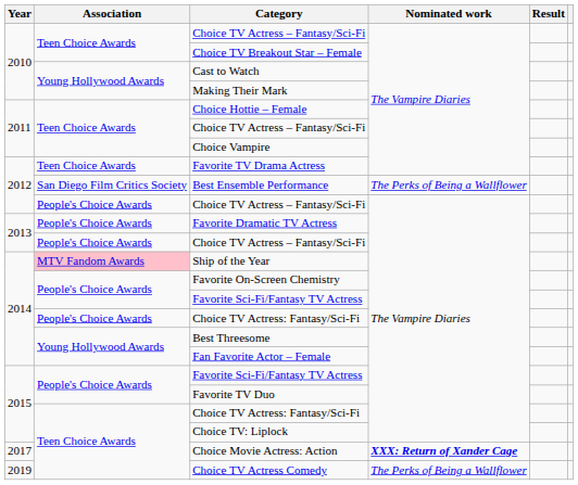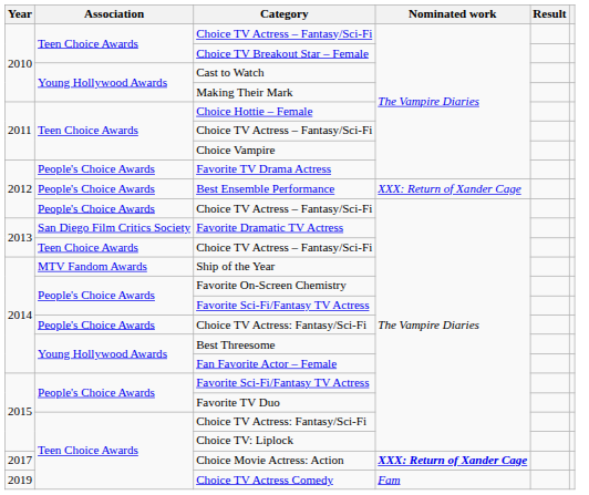Favorite TV Drama Actress | Association: Teen Choice Awards -> People's Choice Awards
Best Ensemble Performance | Association: San Diego Film Critics Society -> People's Choice Awards
Best Ensemble Performance | Nominated work: The Perks of Being a Wallflower -> XXX: Return of Xander Cage
Favorite Dramatic TV Actress | Association: People's Choice Awards -> San Diego Film Critics Society
2013 / Choice TV Actress – Fantasy/Sci-Fi | Association: People's Choice Awards -> Teen Choice Awards
Ship of the Year | Association: pink background -> no background
Choice TV Actress Comedy | Nominated work: The Perks of Being a Wallflower -> Fam
